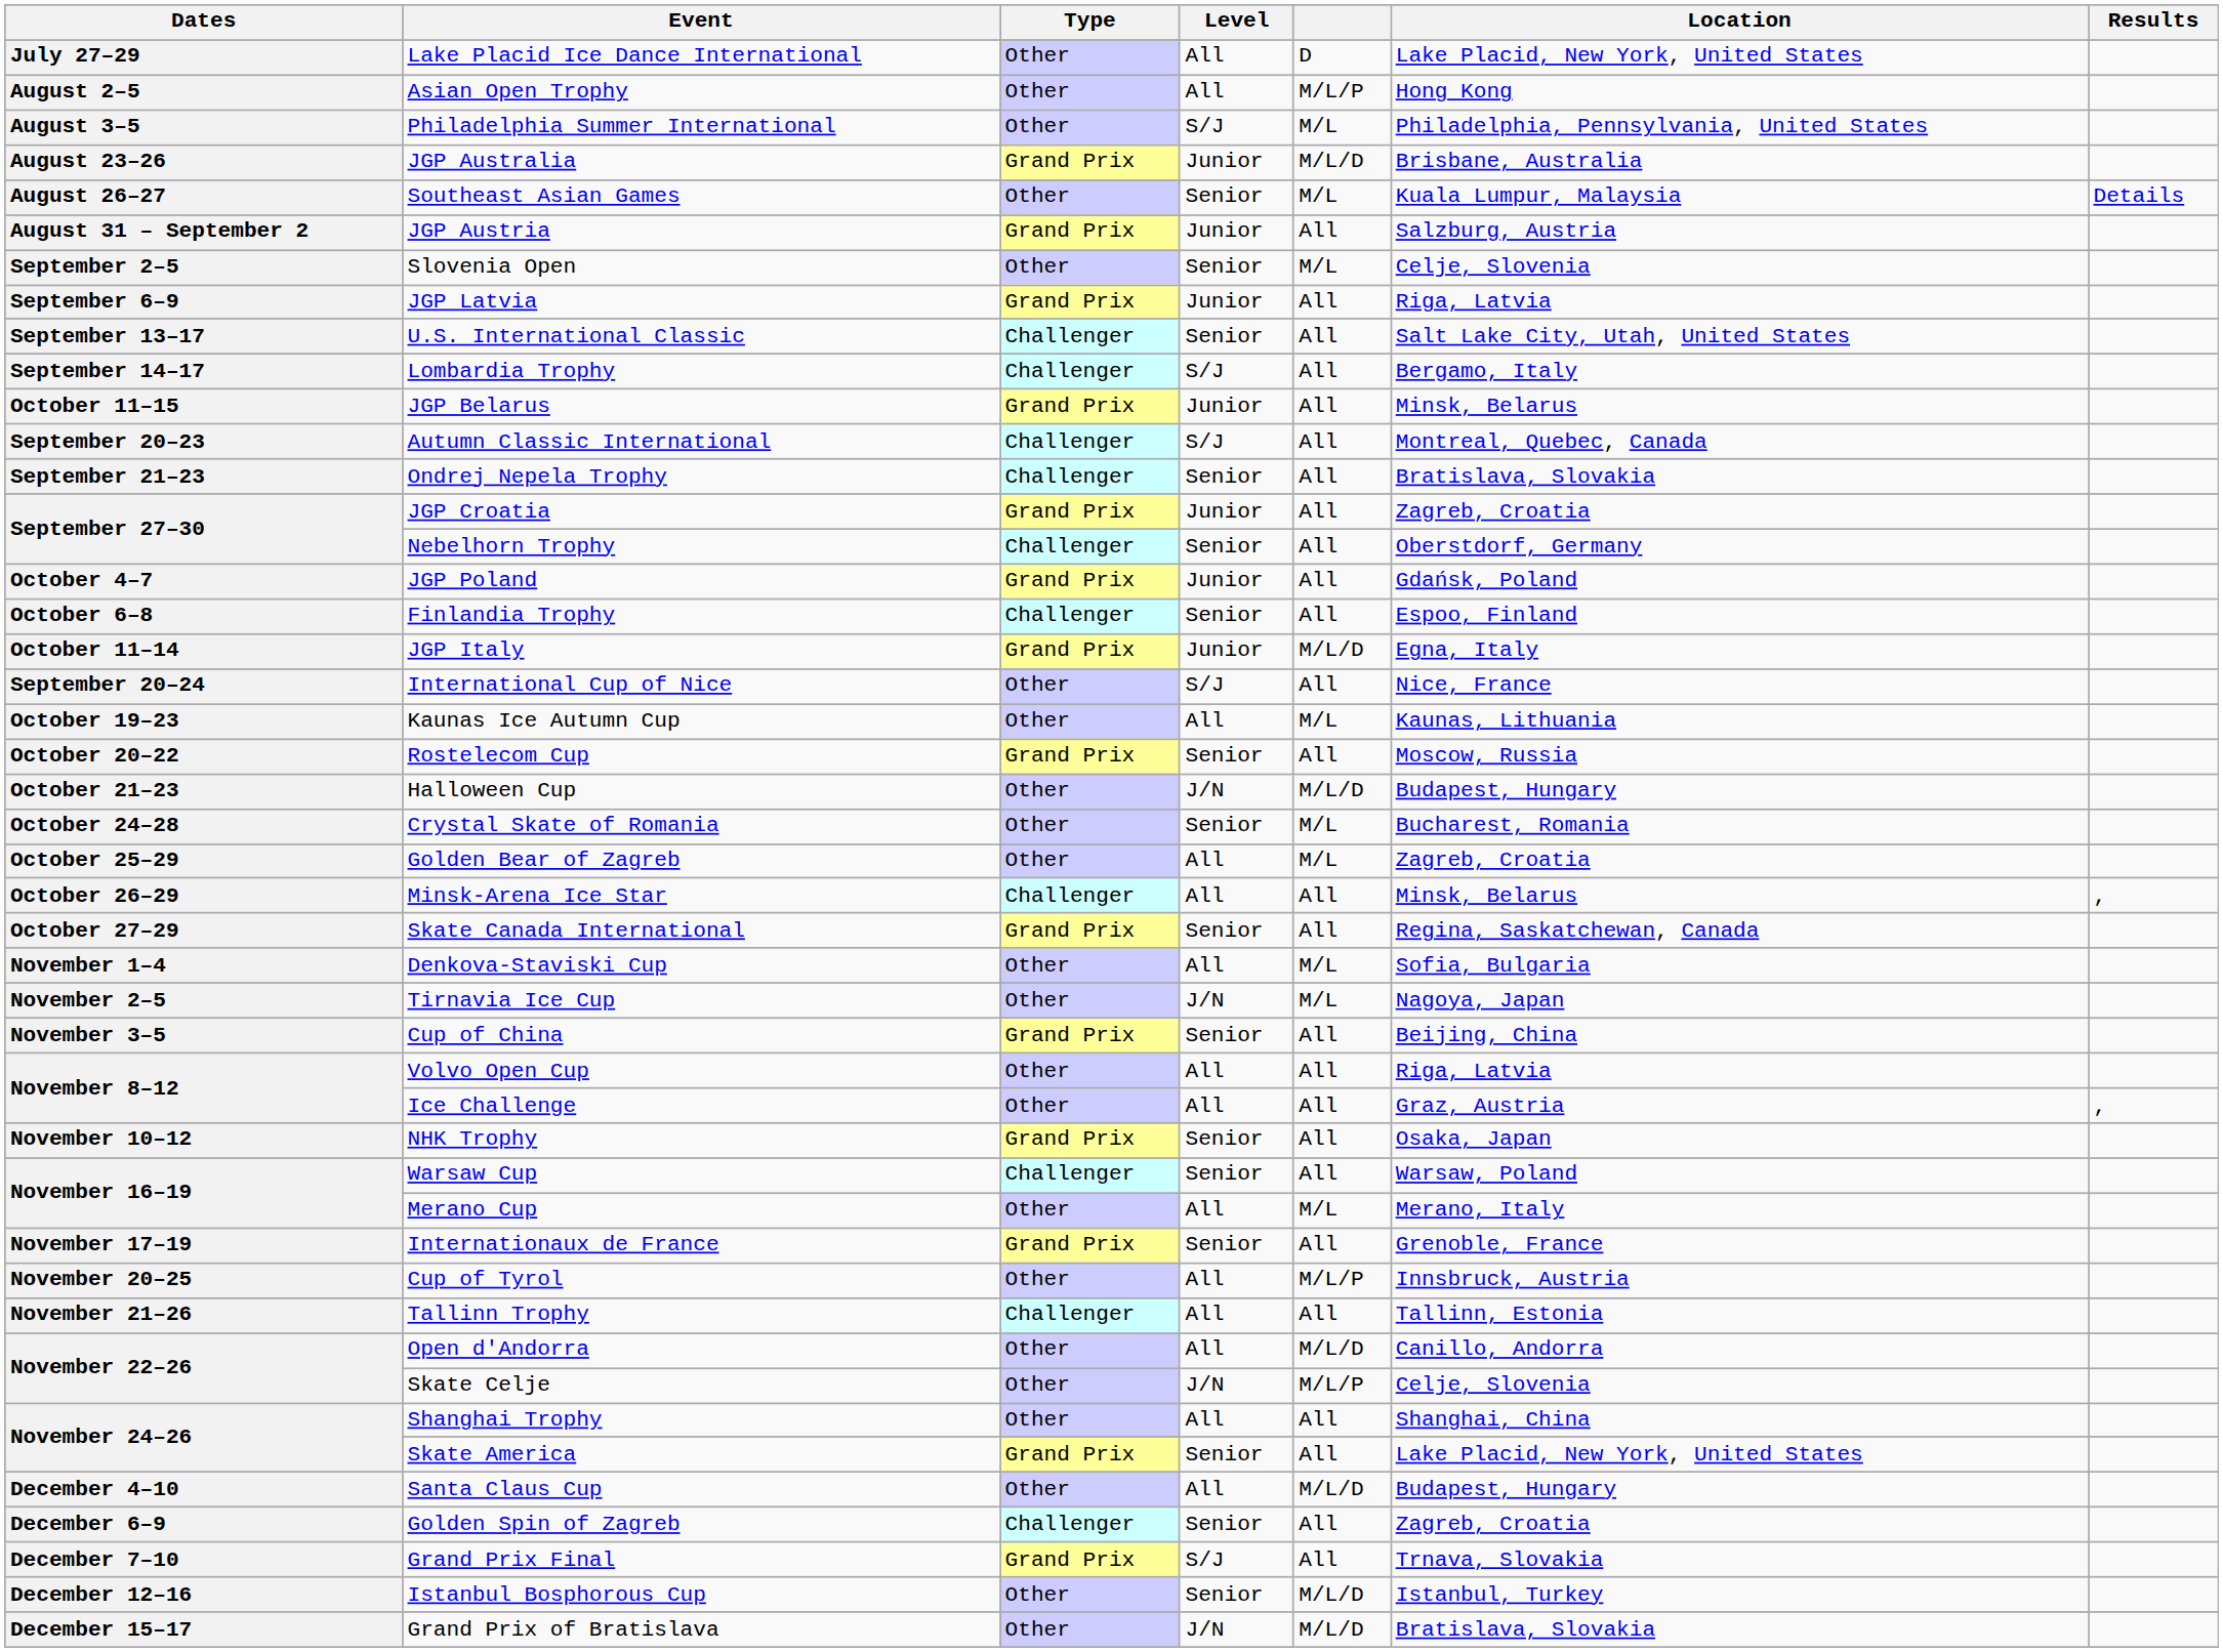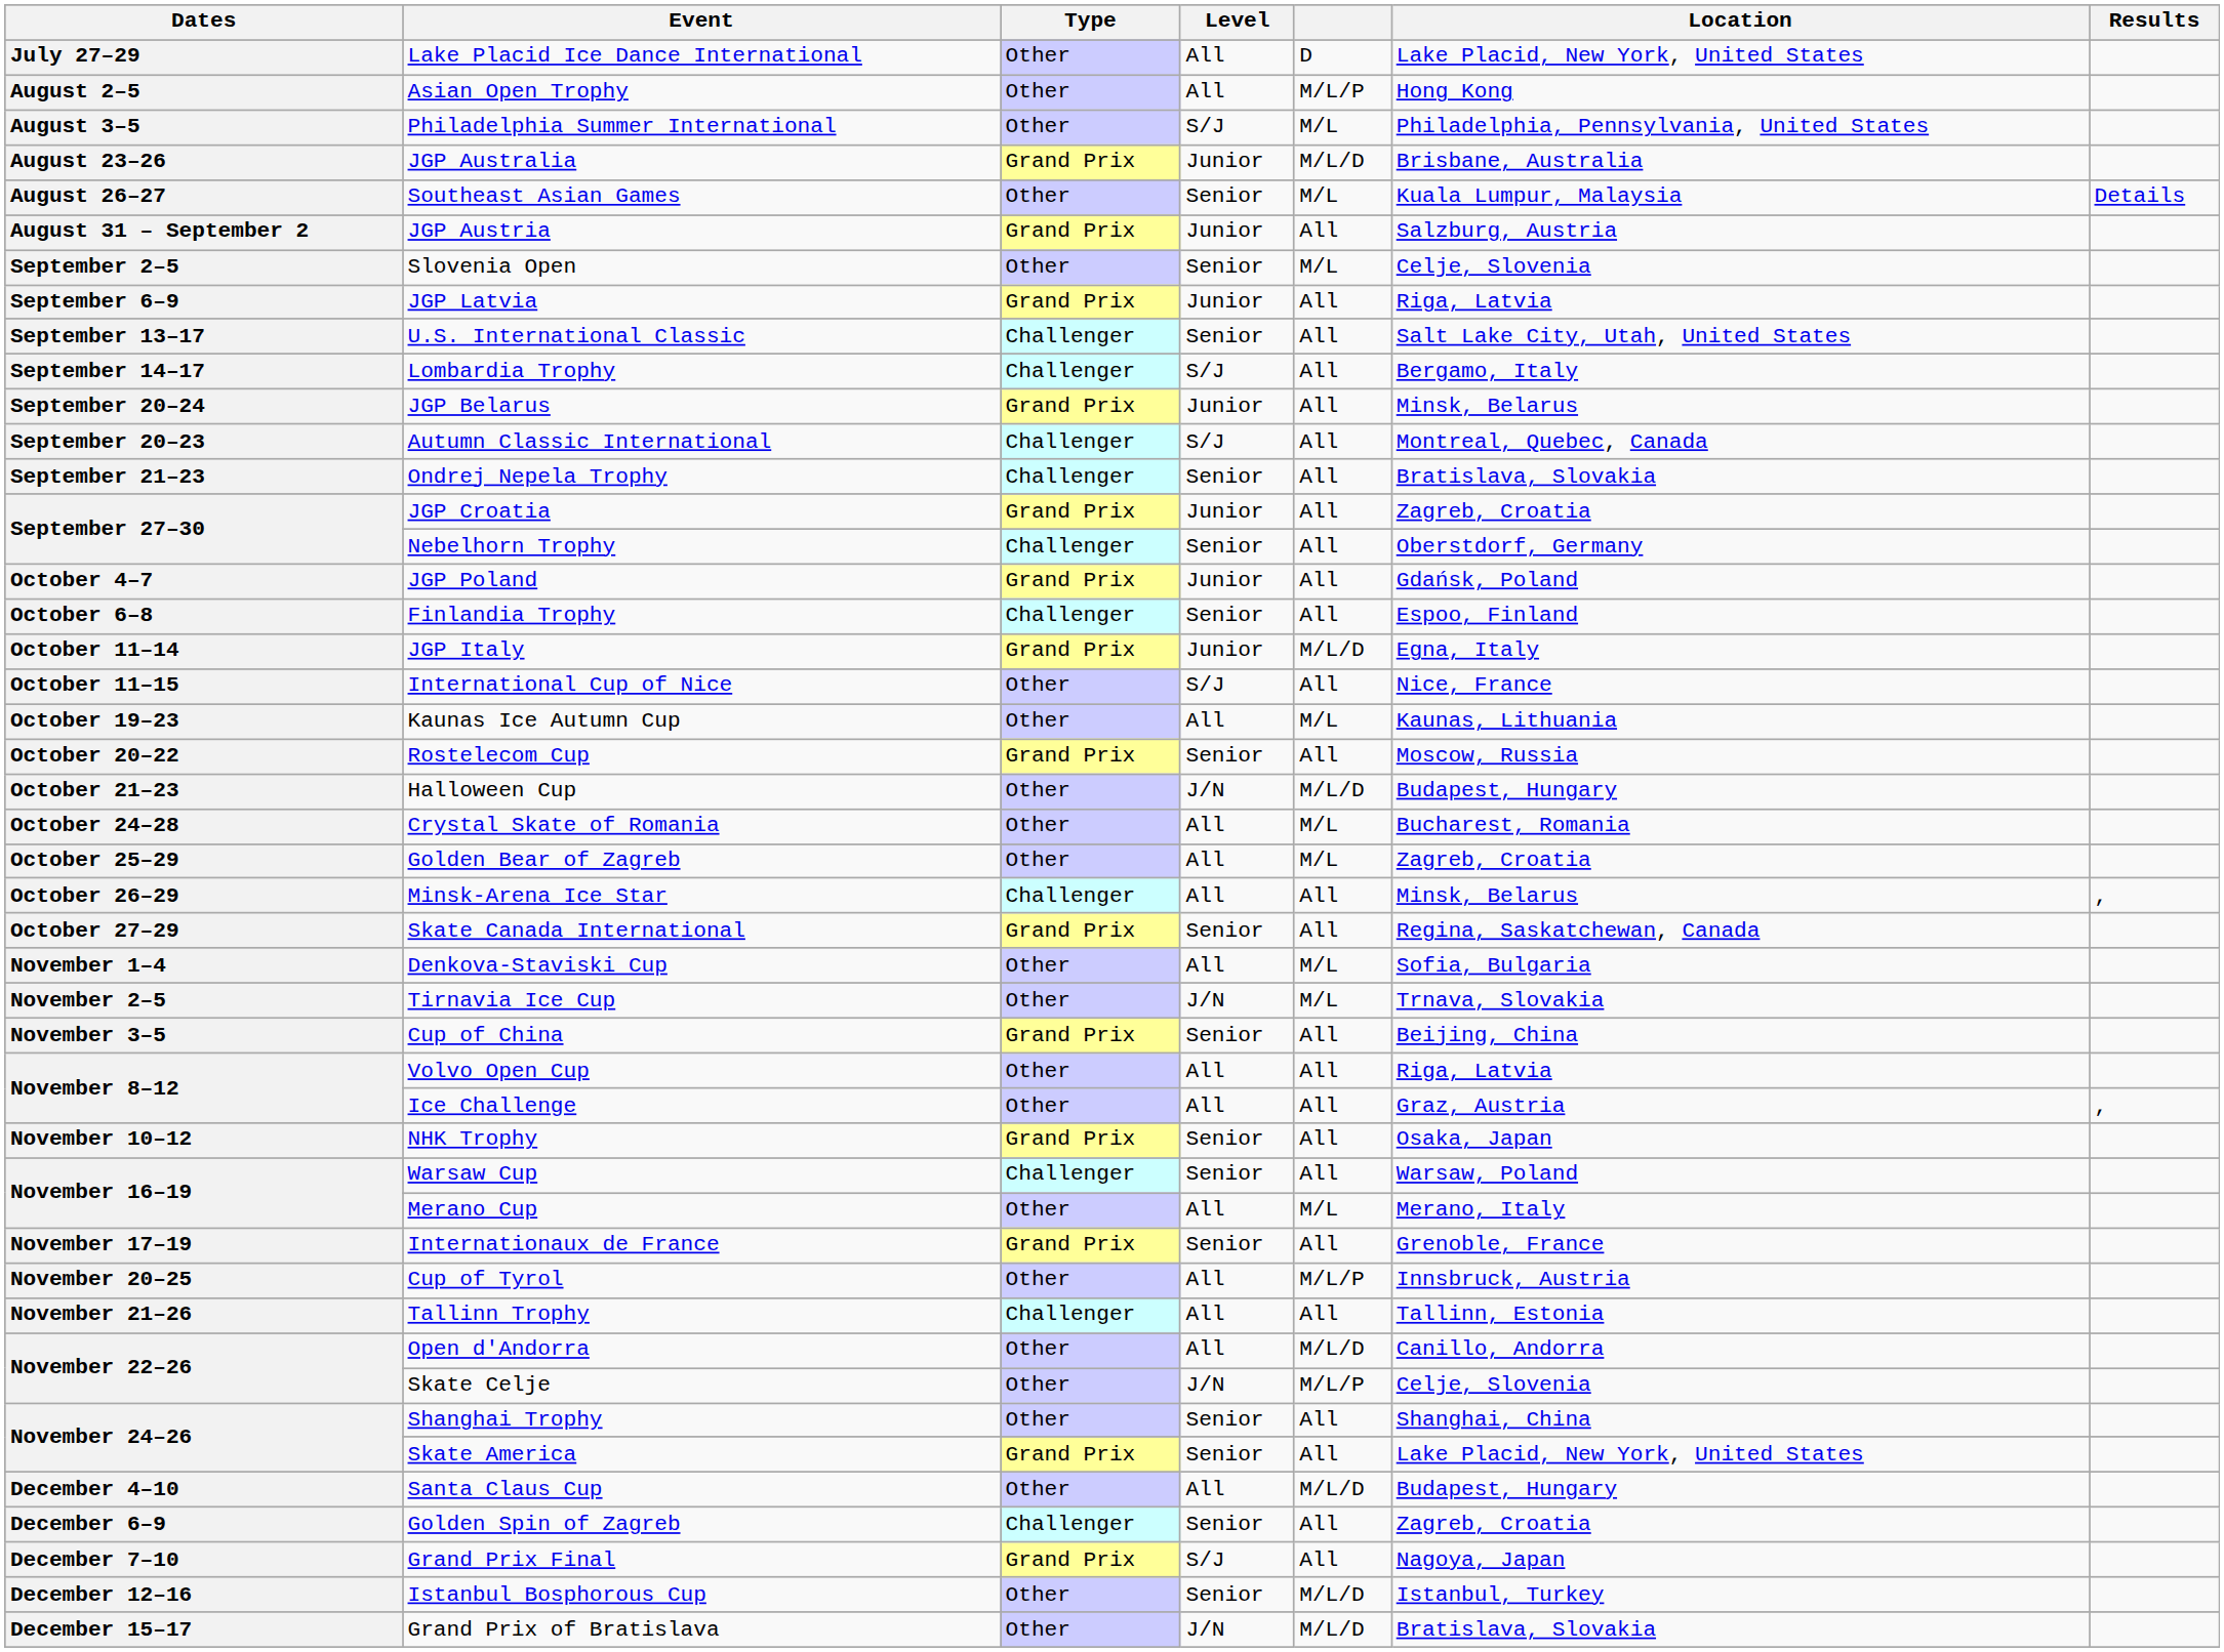JGP Belarus | Dates: October 11–15 -> September 20–24
International Cup of Nice | Dates: September 20–24 -> October 11–15
Crystal Skate of Romania | Level: Senior -> All
Tirnavia Ice Cup | Location: Nagoya, Japan -> Trnava, Slovakia
Shanghai Trophy | Level: All -> Senior
Grand Prix Final | Location: Trnava, Slovakia -> Nagoya, Japan
